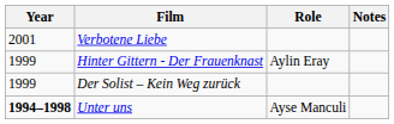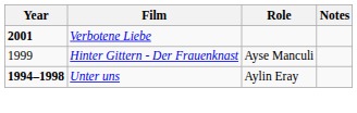Verbotene Liebe | Year: normal -> bold
Hinter Gittern - Der Frauenknast | Role: Aylin Eray -> Ayse Manculi
- row: 1999 | Der Solist – Kein Weg zurück
Unter uns | Role: Ayse Manculi -> Aylin Eray
